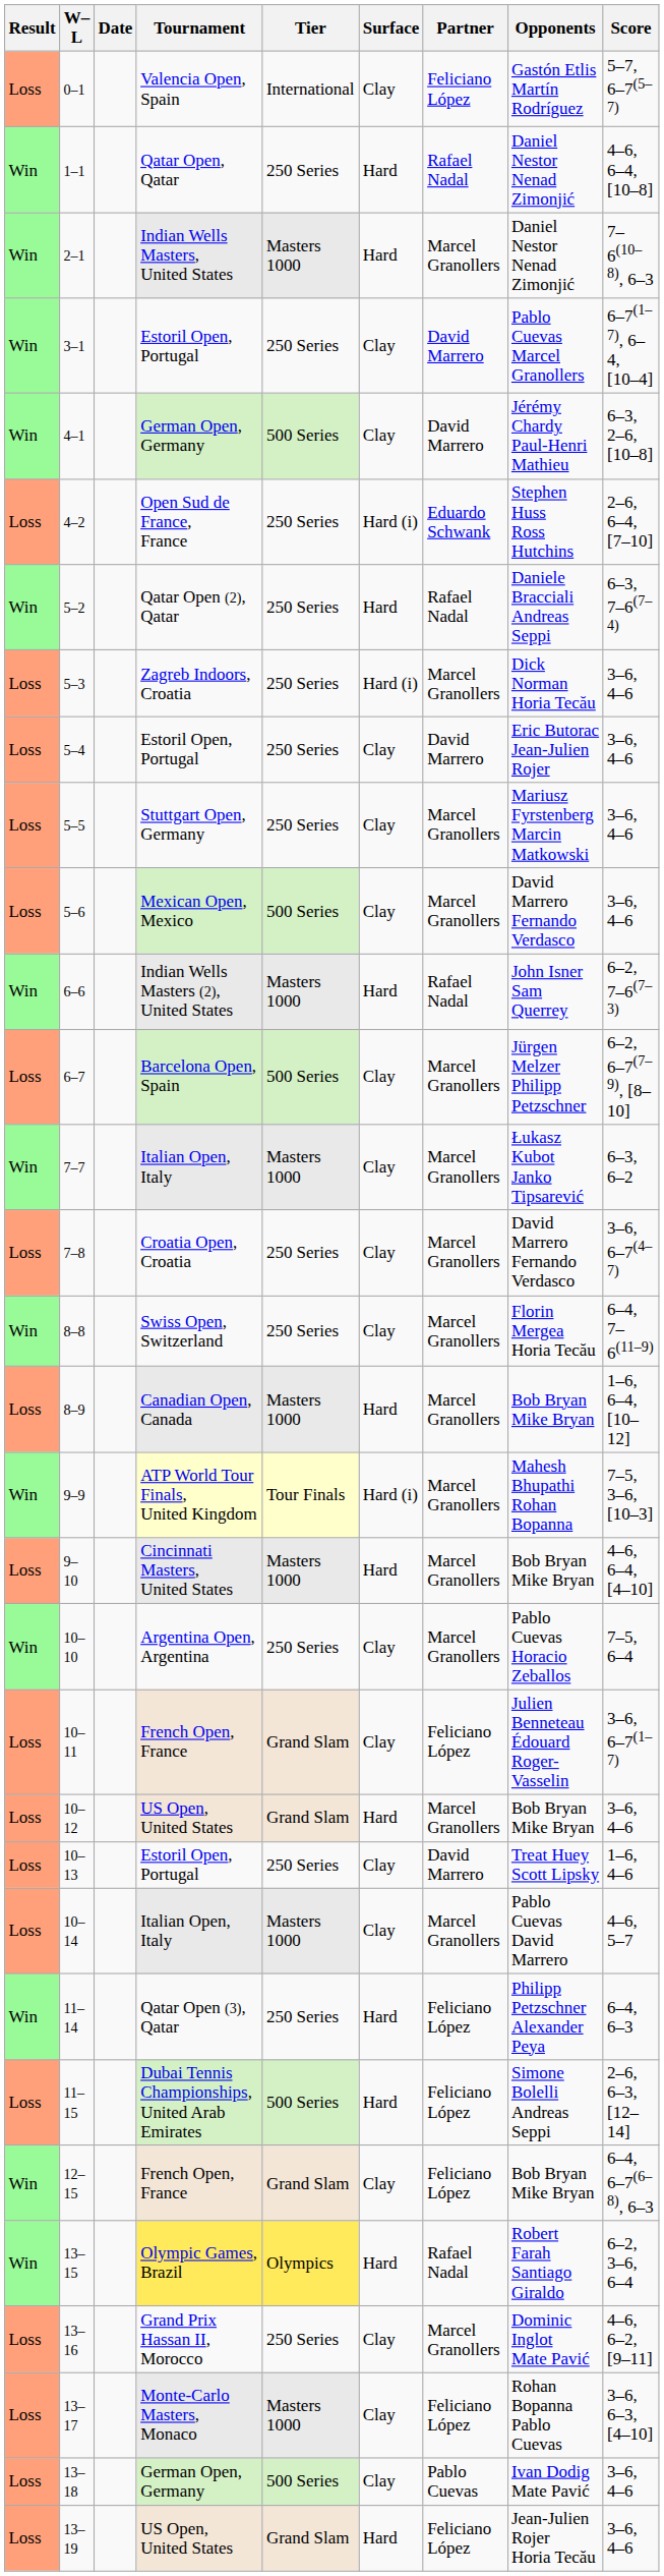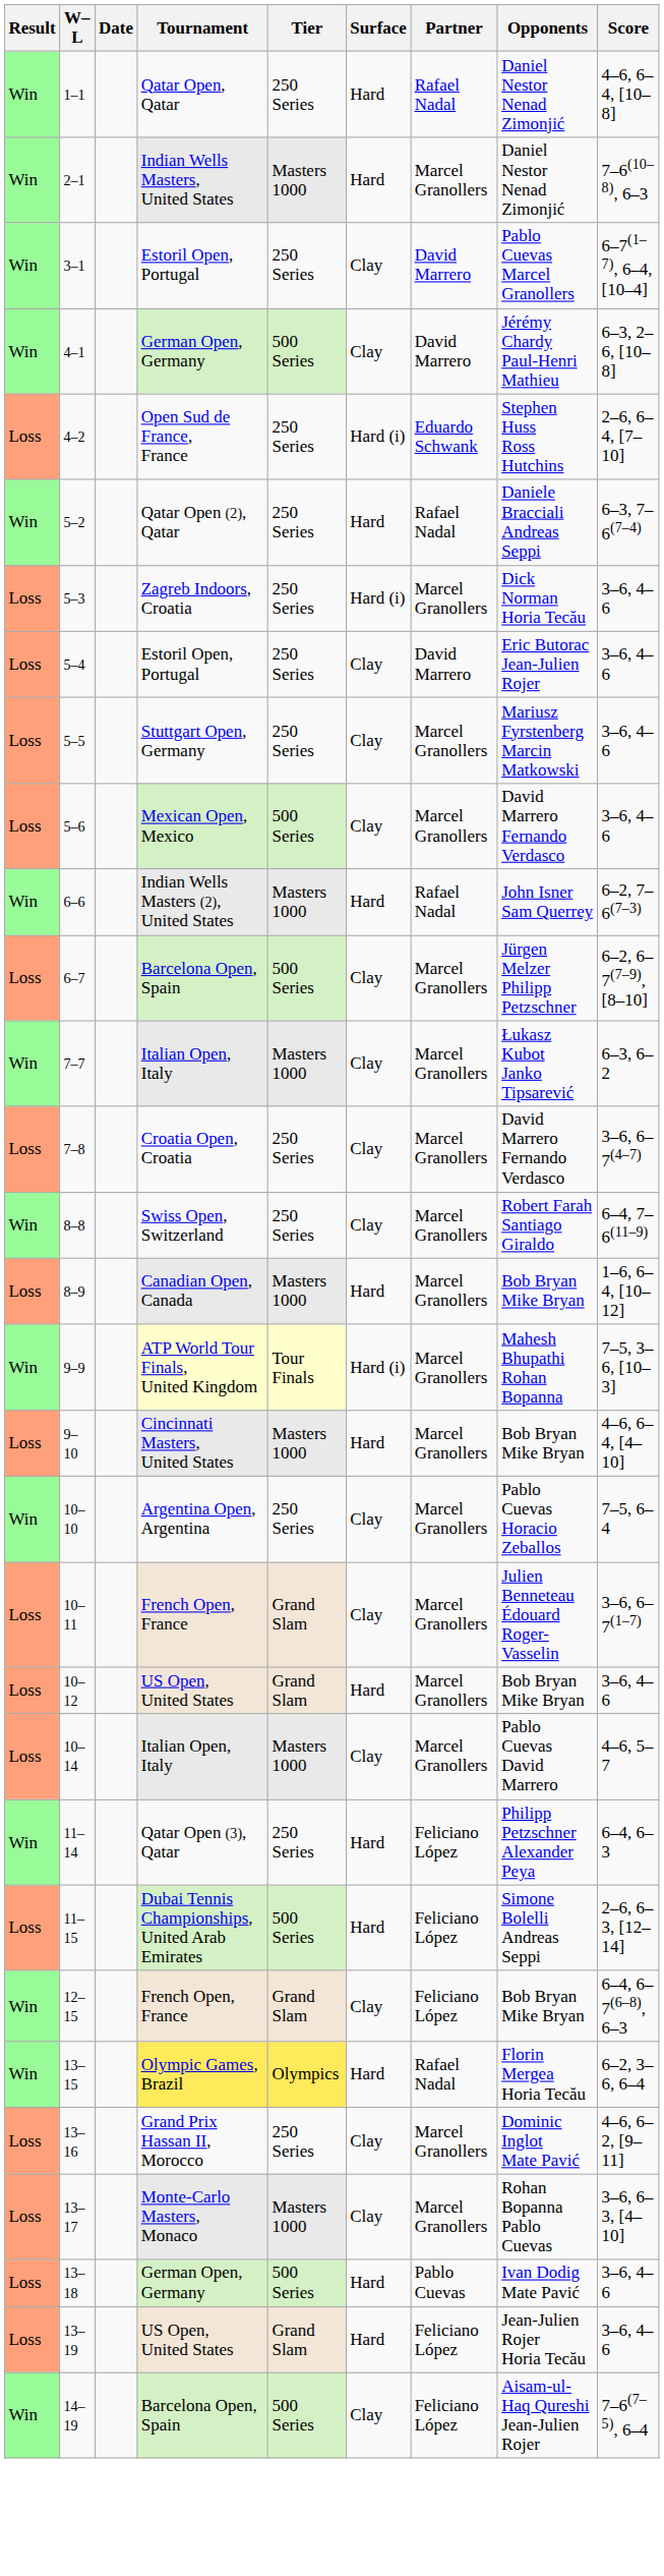- row: Loss | 0–1 | Valencia Open, Spain | International | Clay | Feliciano López | Gastón Etlis Martín Rodríguez | 5–7, 6–7(5–7)
8–8 | Opponents: Florin Mergea Horia Tecău -> Robert Farah Santiago Giraldo
10–11 | Partner: Feliciano López -> Marcel Granollers
- row: Loss | 10–13 | Estoril Open, Portugal | 250 Series | Clay | David Marrero | Treat Huey Scott Lipsky | 1–6, 4–6
13–15 | Opponents: Robert Farah Santiago Giraldo -> Florin Mergea Horia Tecău
13–17 | Partner: Feliciano López -> Marcel Granollers
13–18 | Surface: Clay -> Hard
+ row: Win | 14–19 | Barcelona Open, Spain | 500 Series | Clay | Feliciano López | Aisam-ul-Haq Qureshi Jean-Julien Rojer | 7–6(7–5), 6–4
